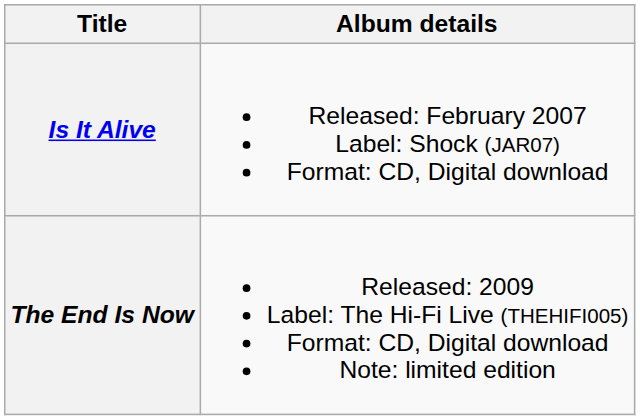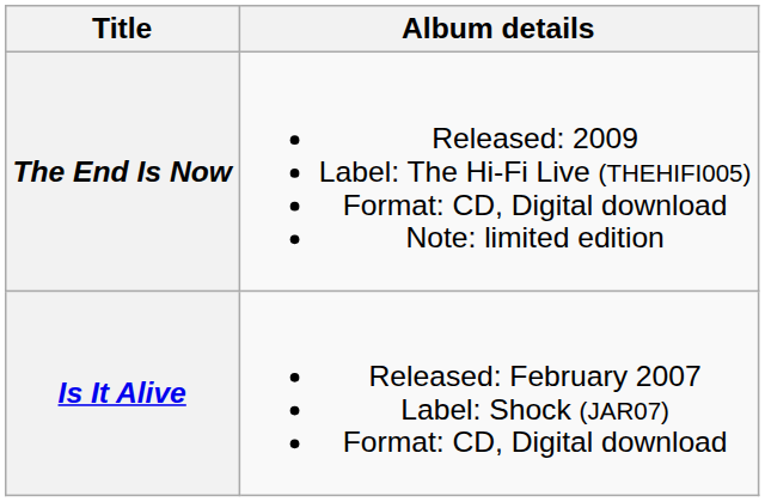rows swapped: Is It Alive <-> The End Is Now
